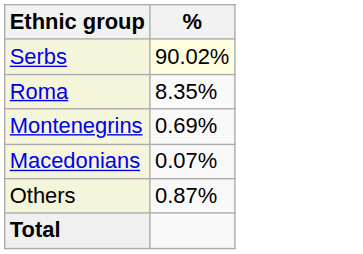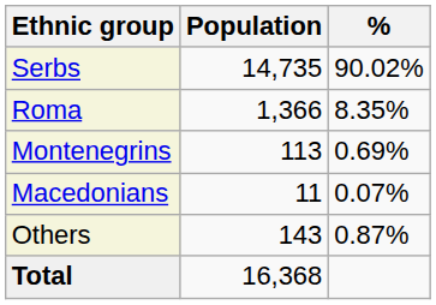+ column: Population | 14,735 | 1,366 | 113 | 11 | 143 | 16,368
Serbs | %: lightyellow background -> no background
